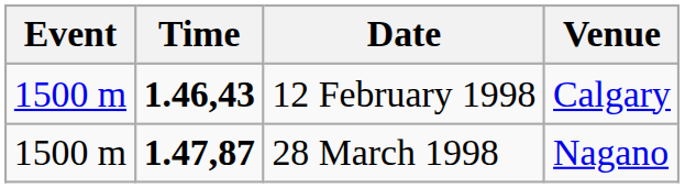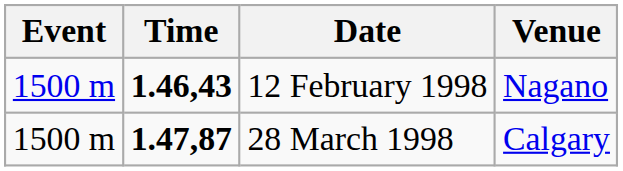12 February 1998 | Venue: Calgary -> Nagano
28 March 1998 | Venue: Nagano -> Calgary
